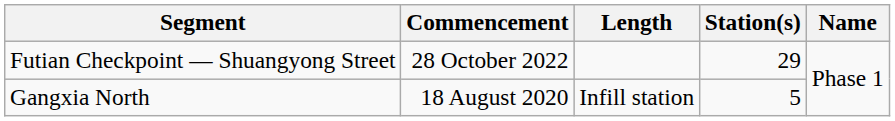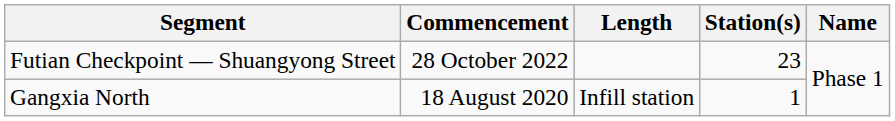Futian Checkpoint — Shuangyong Street | Station(s): 29 -> 23
Gangxia North | Station(s): 5 -> 1
